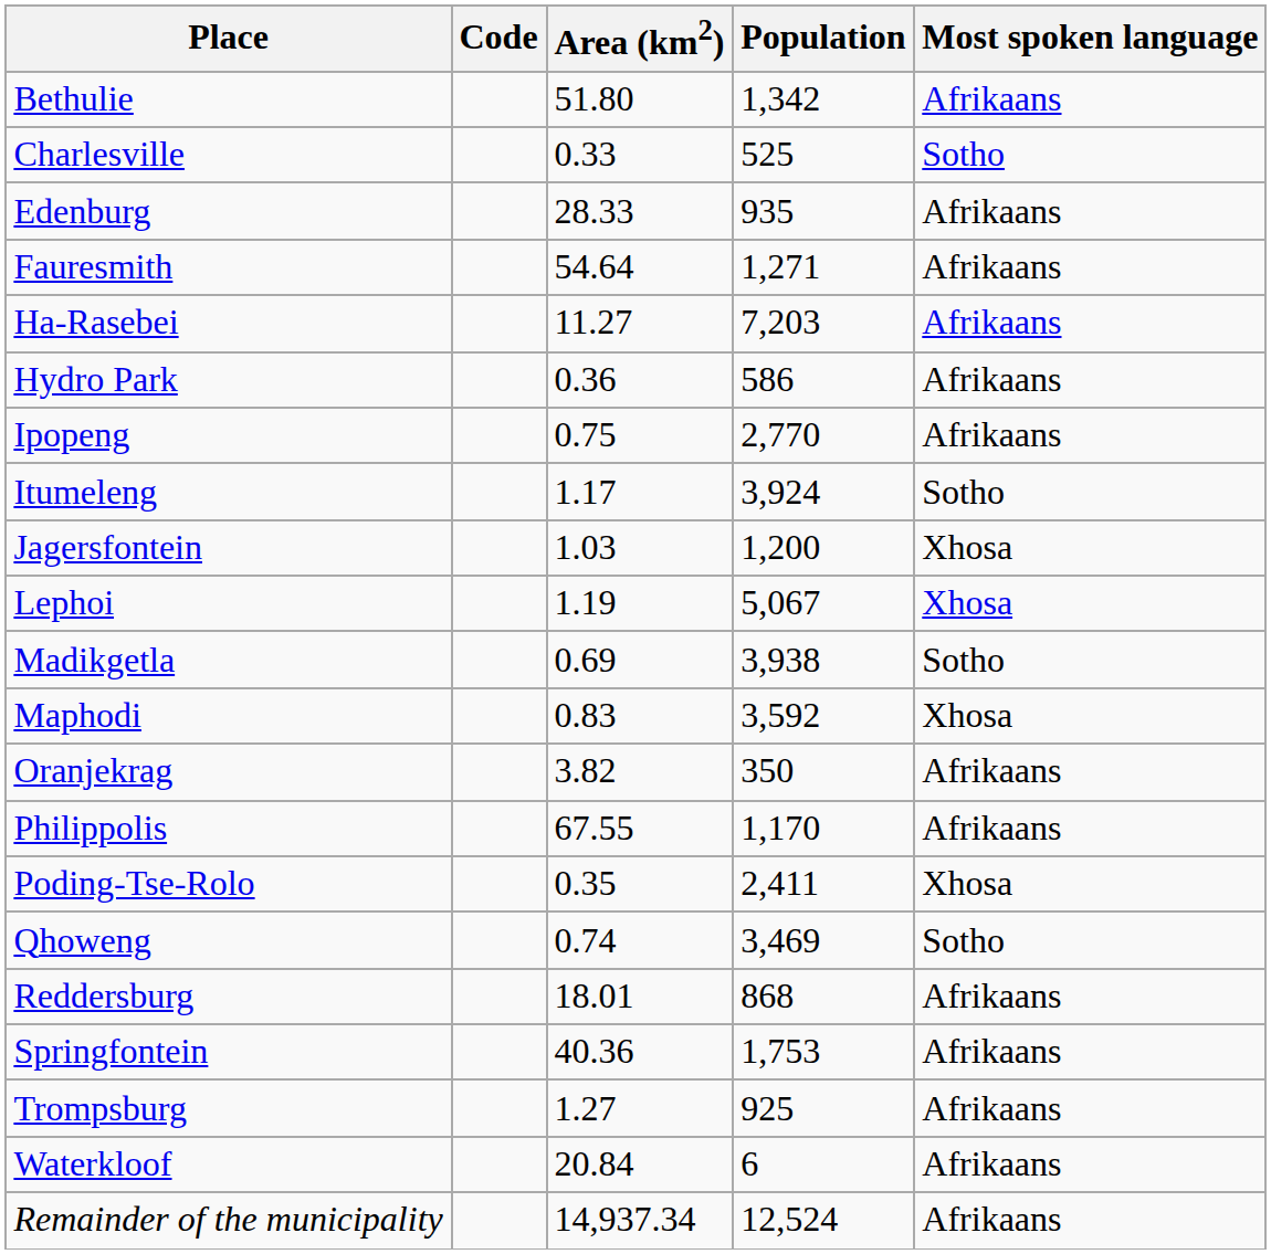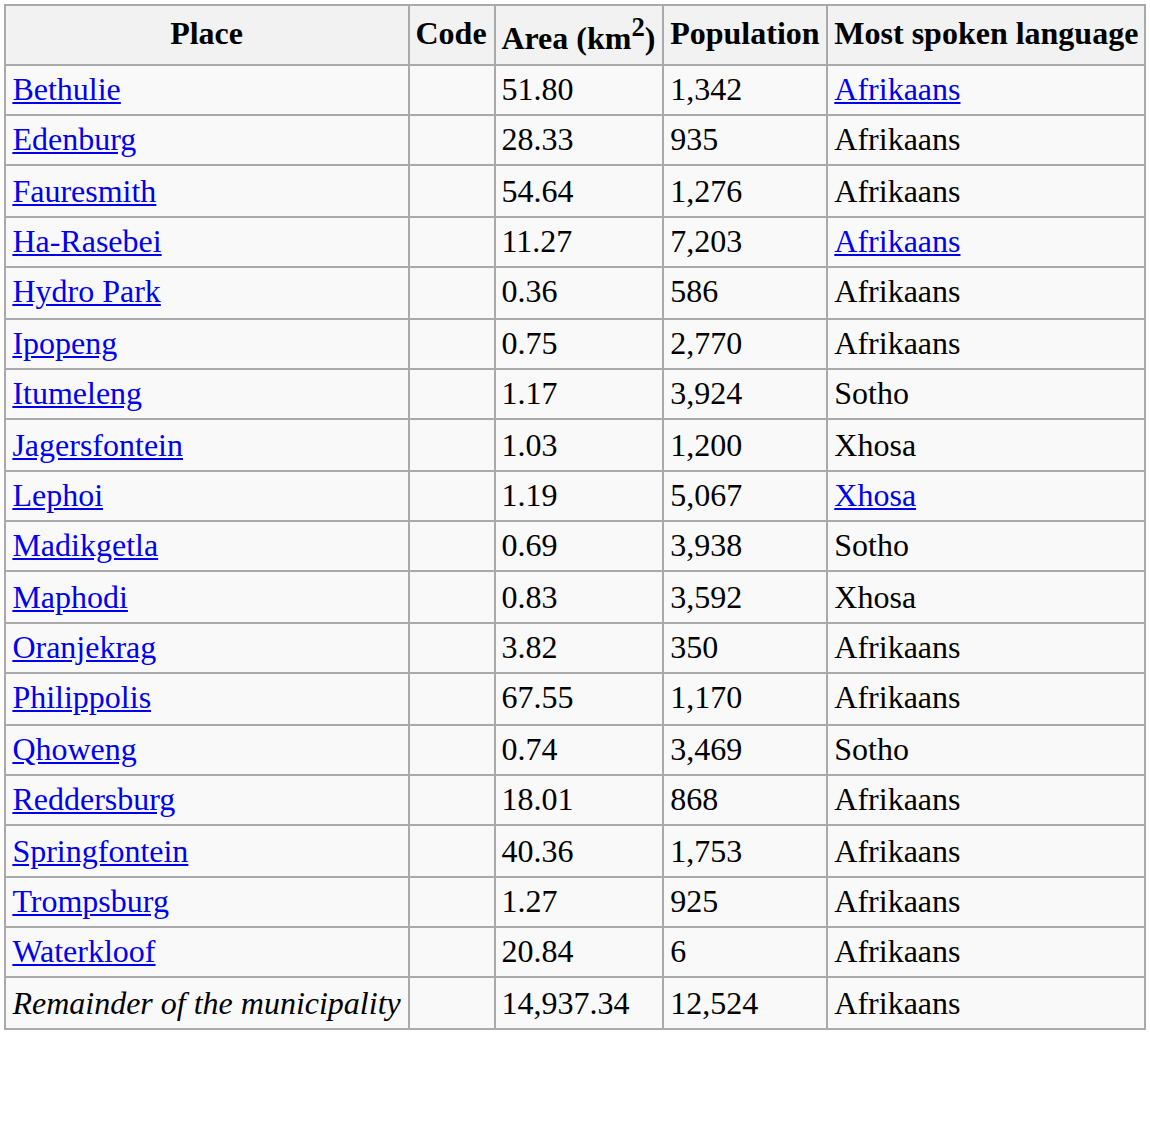- row: Charlesville | 0.33 | 525 | Sotho
Fauresmith | Population: 1,271 -> 1,276
- row: Poding-Tse-Rolo | 0.35 | 2,411 | Xhosa
